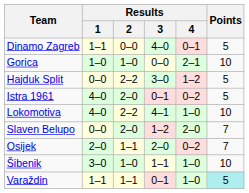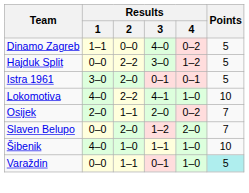Dinamo Zagreb | Results / 4: 0–1 -> 0–2
- row: Gorica | 1–0 | 1–0 | 0–0 | 2–1 | 10
Istra 1961 | Results / 1: 4–0 -> 3–0
Istra 1961 | Results / 4: 0–2 -> 0–1
rows swapped: Osijek <-> Slaven Belupo
Šibenik | Results / 1: 3–0 -> 4–0
Varaždin | Results / 1: 1–1 -> 0–0
